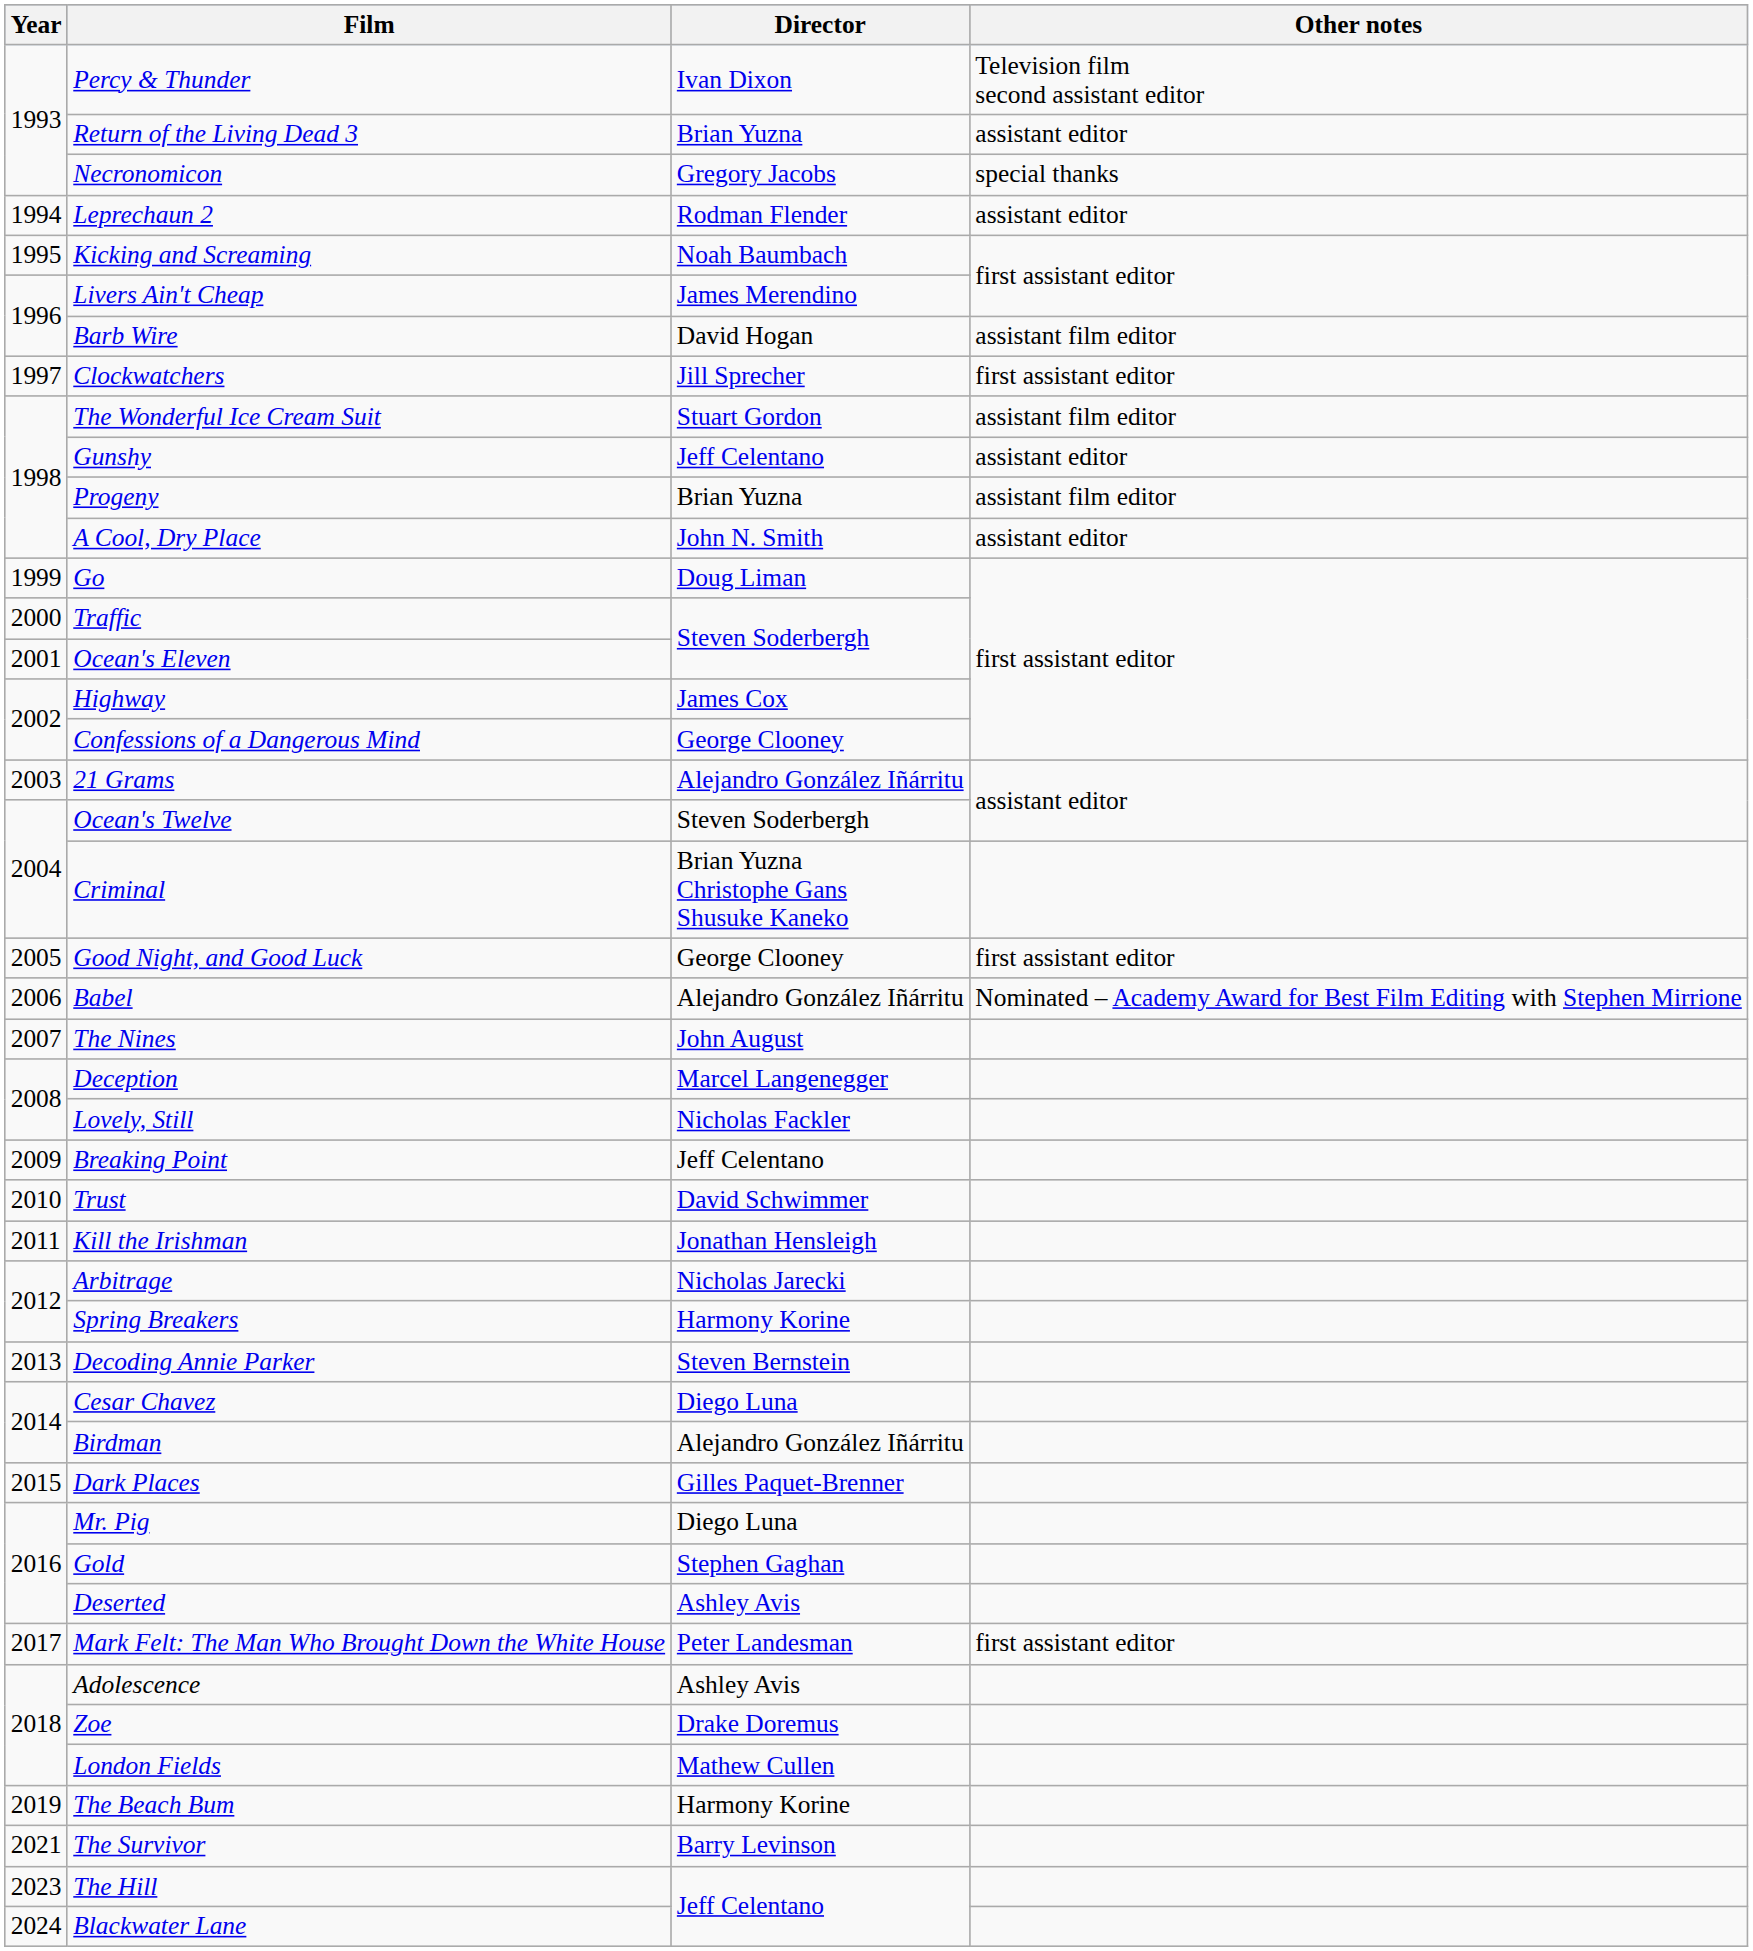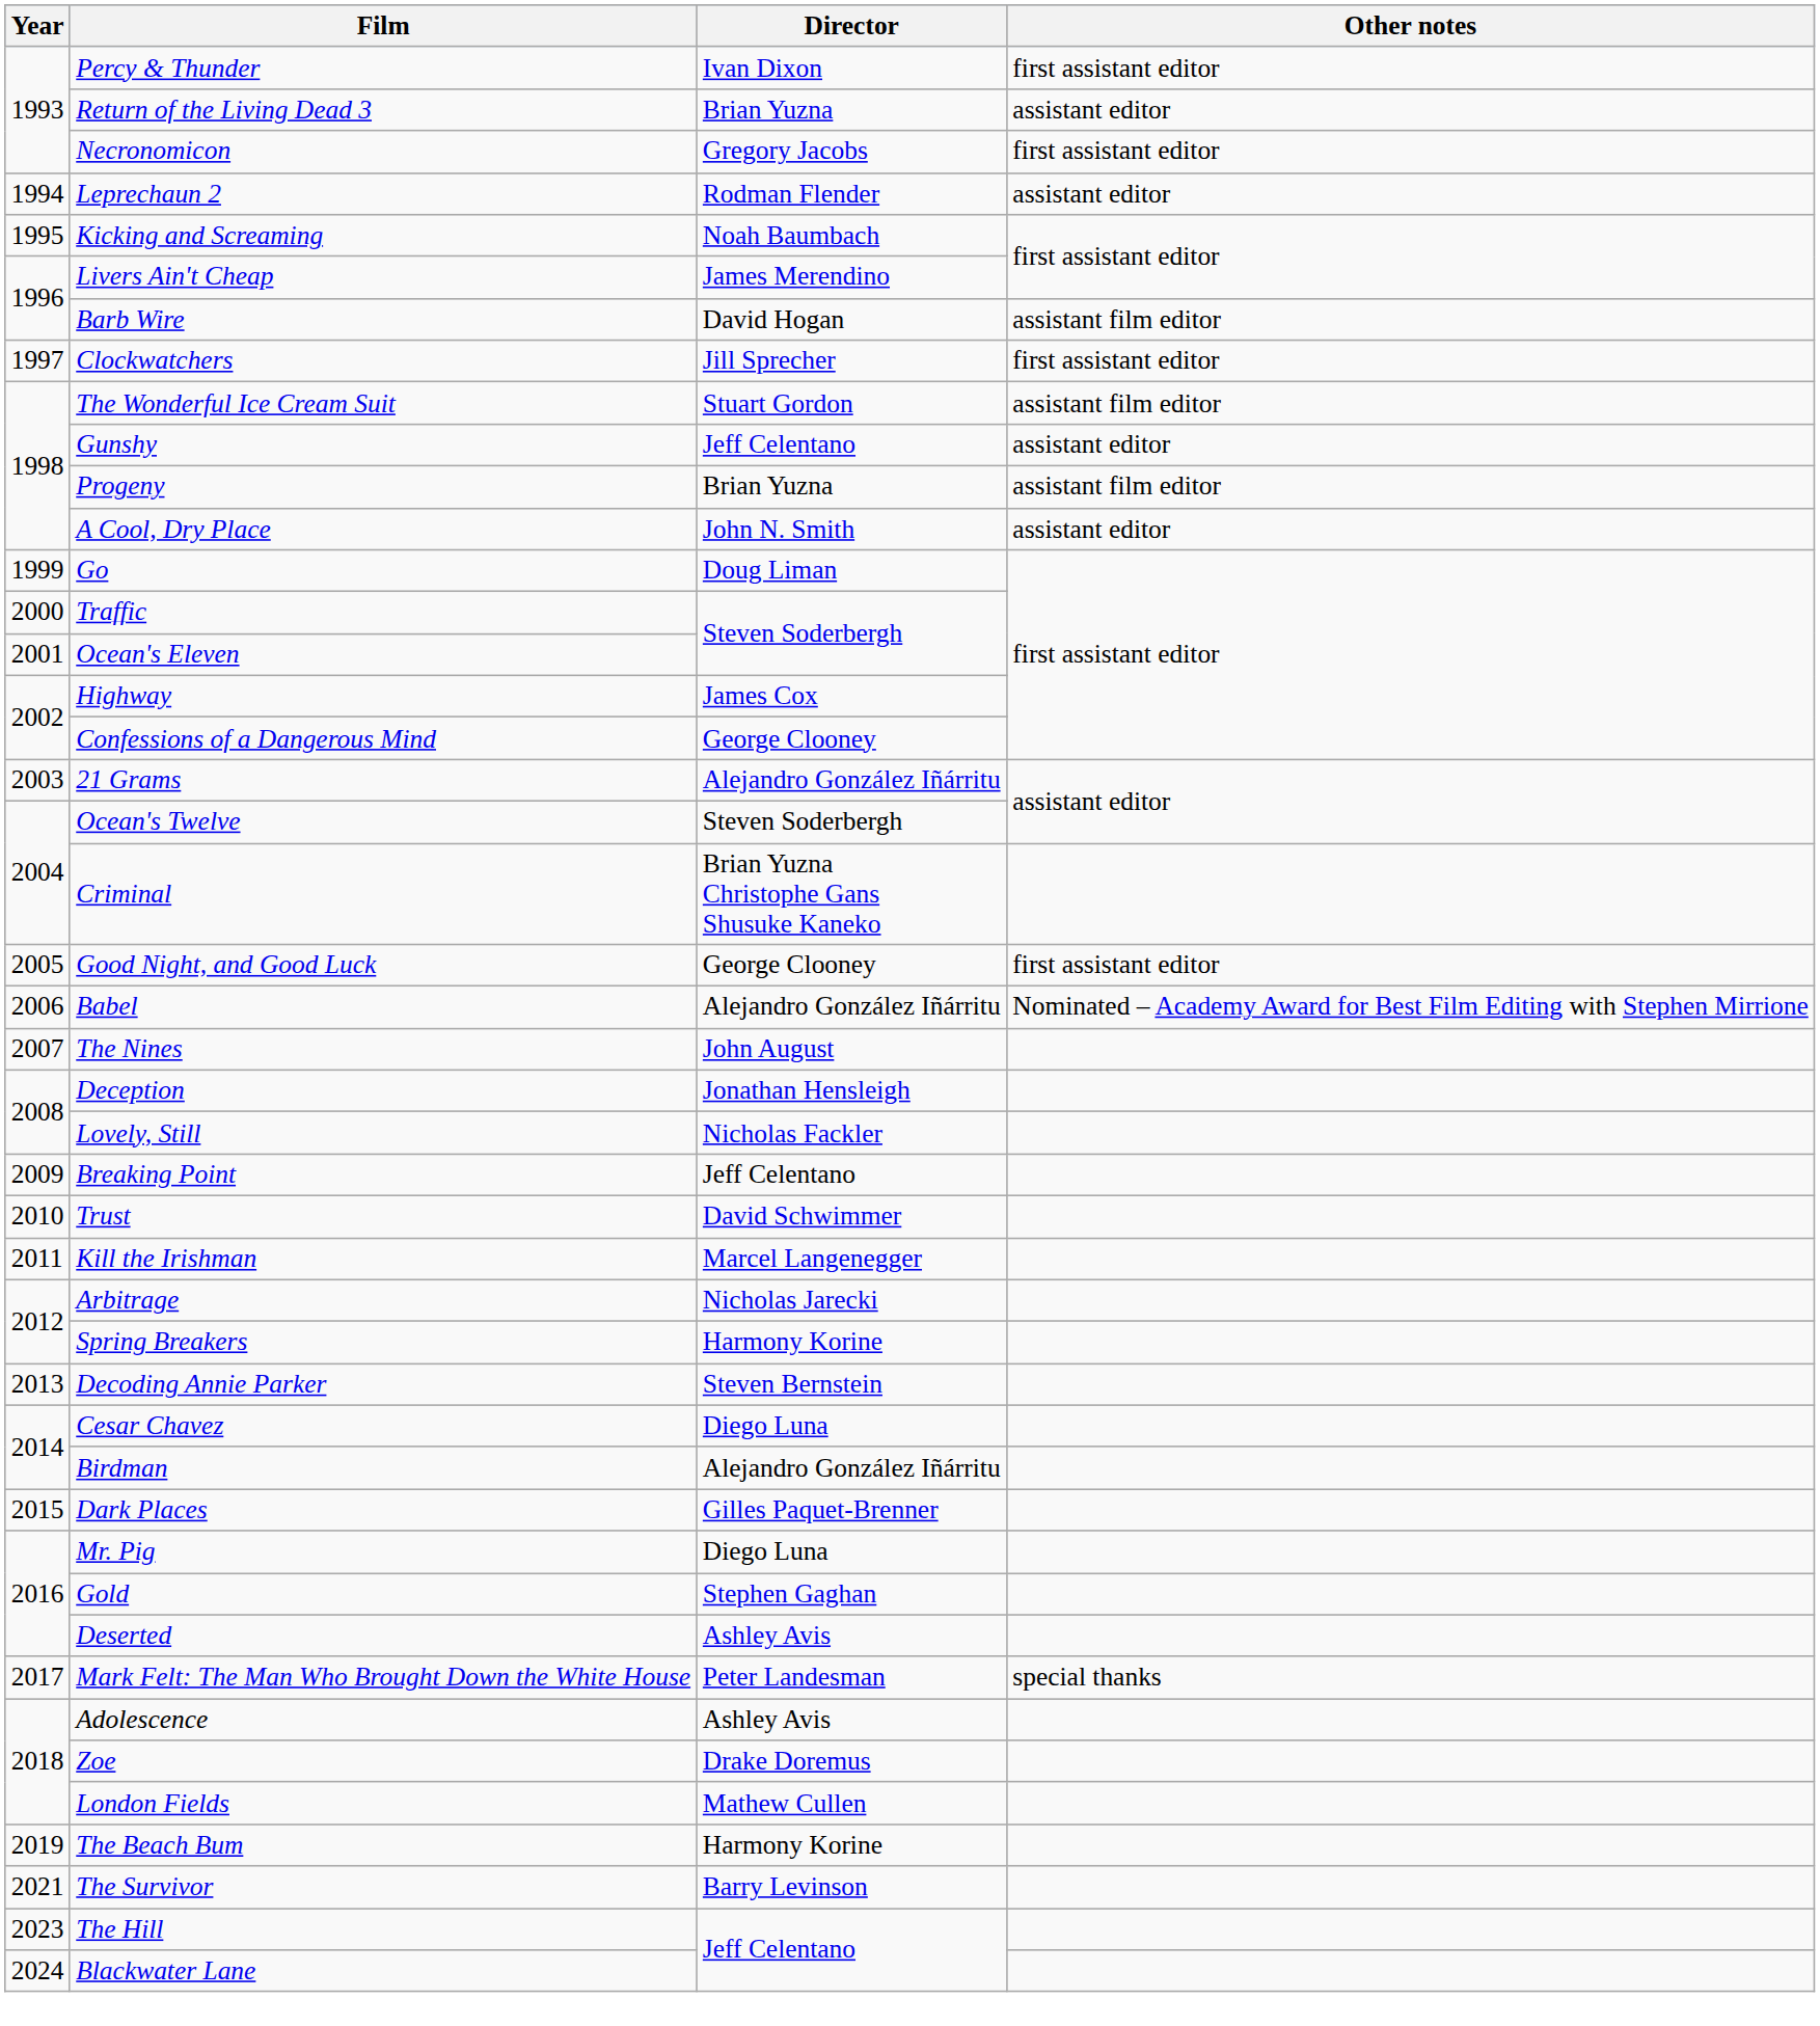Percy & Thunder | Other notes: Television film second assistant editor -> first assistant editor
Necronomicon | Other notes: special thanks -> first assistant editor
Deception | Director: Marcel Langenegger -> Jonathan Hensleigh
Kill the Irishman | Director: Jonathan Hensleigh -> Marcel Langenegger
Mark Felt: The Man Who Brought Down the White House | Other notes: first assistant editor -> special thanks
